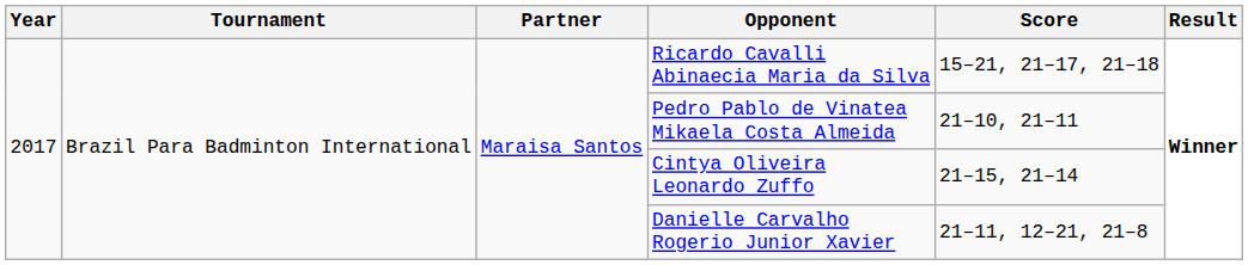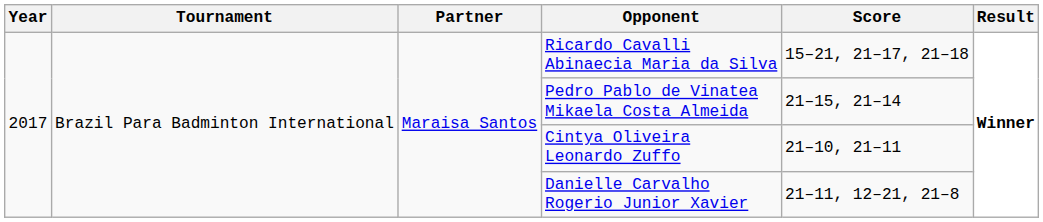Pedro Pablo de Vinatea Mikaela Costa Almeida | Score: 21–10, 21–11 -> 21–15, 21–14
Cintya Oliveira Leonardo Zuffo | Score: 21–15, 21–14 -> 21–10, 21–11
